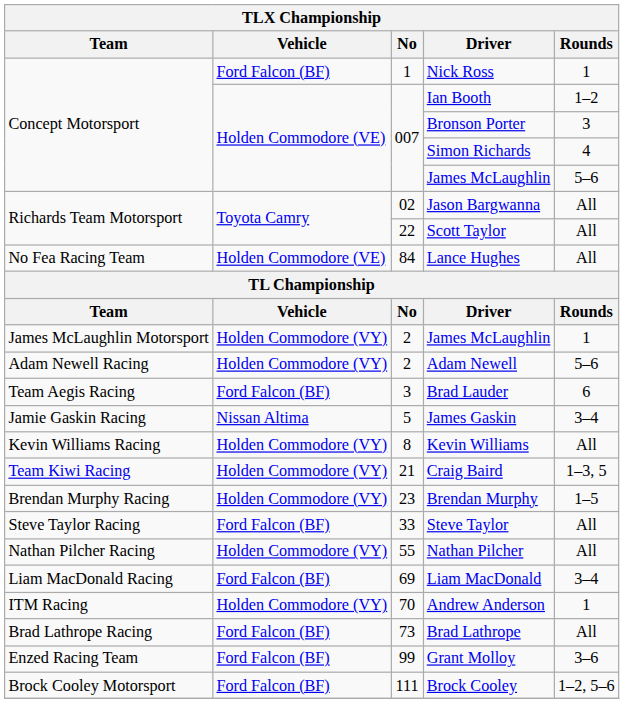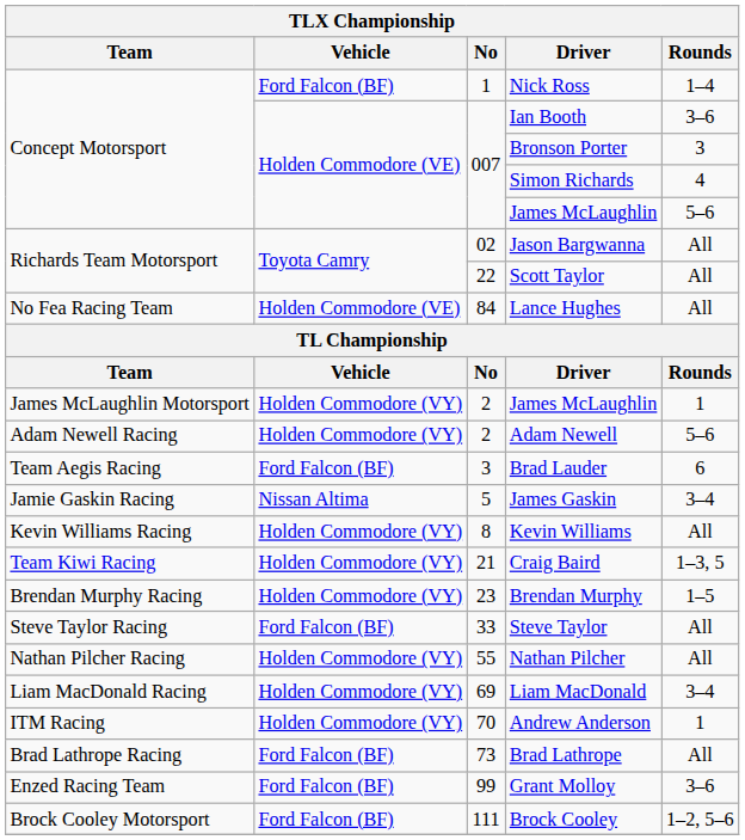Nick Ross | Rounds: 1 -> 1–4
Ian Booth | Rounds: 1–2 -> 3–6
Liam MacDonald | Vehicle: Ford Falcon (BF) -> Holden Commodore (VY)
